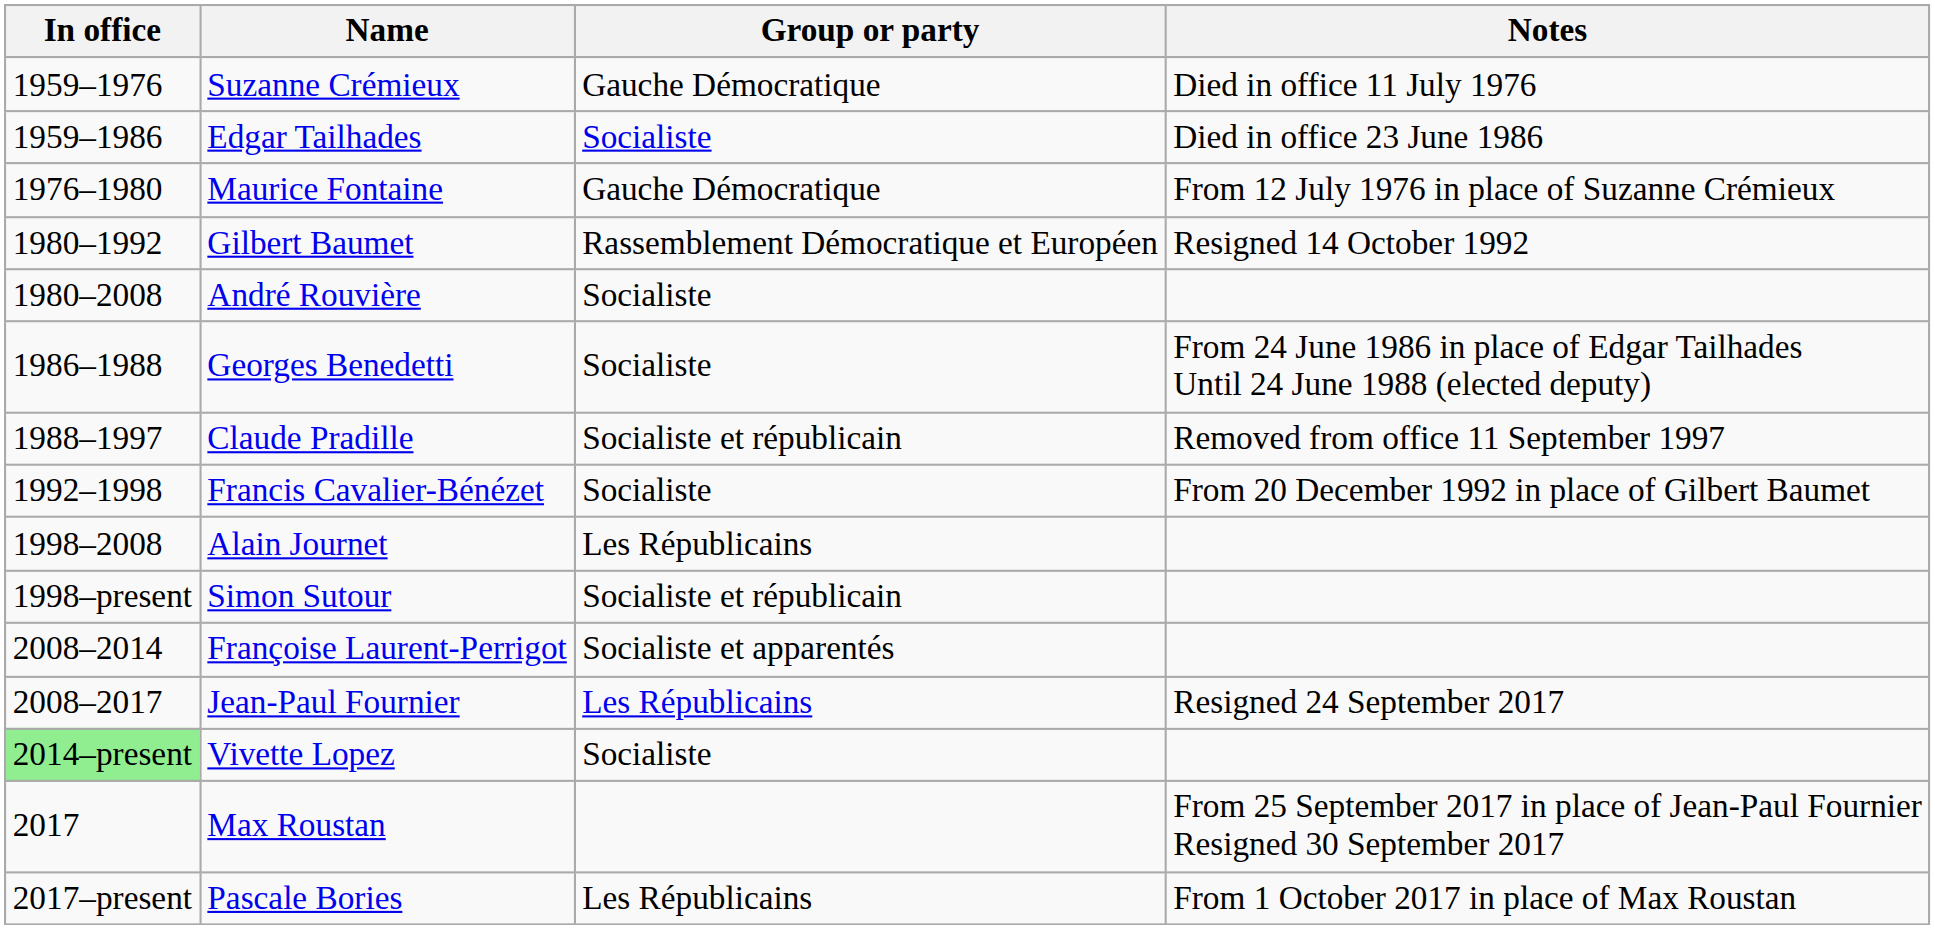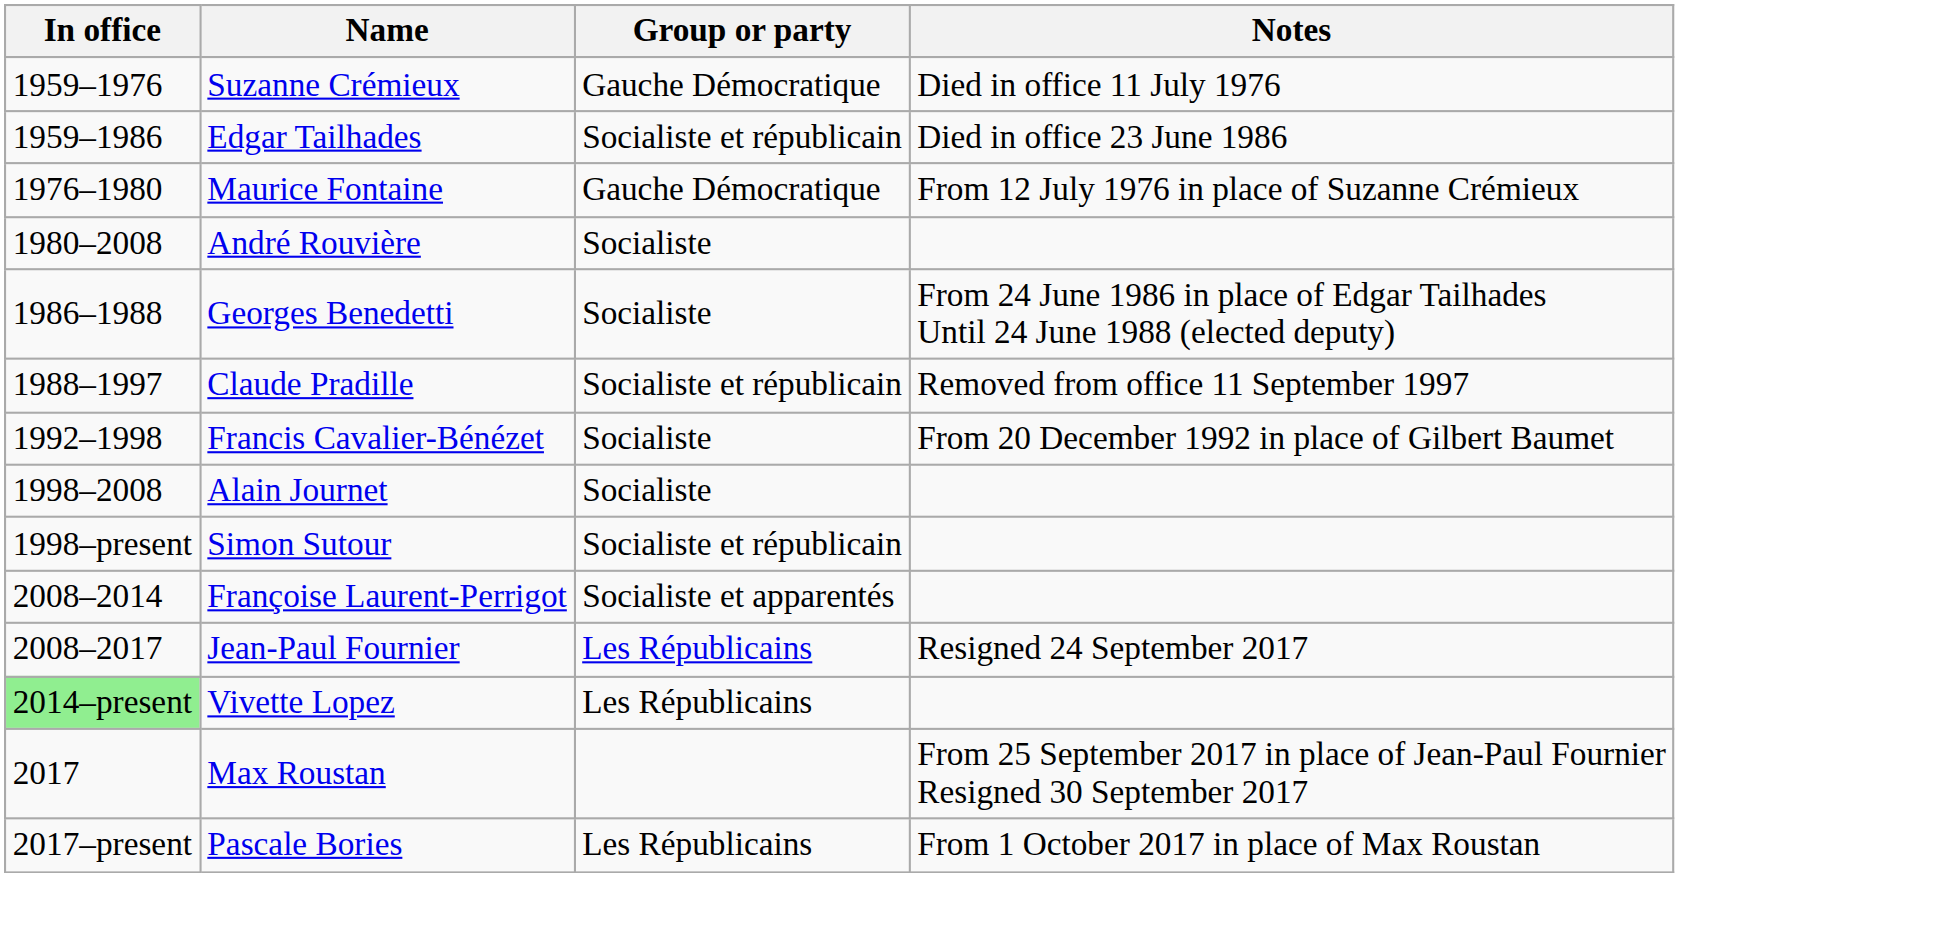Edgar Tailhades | Group or party: Socialiste -> Socialiste et républicain
- row: 1980–1992 | Gilbert Baumet | Rassemblement Démocratique et Européen | Resigned 14 October 1992
Alain Journet | Group or party: Les Républicains -> Socialiste
Vivette Lopez | Group or party: Socialiste -> Les Républicains
